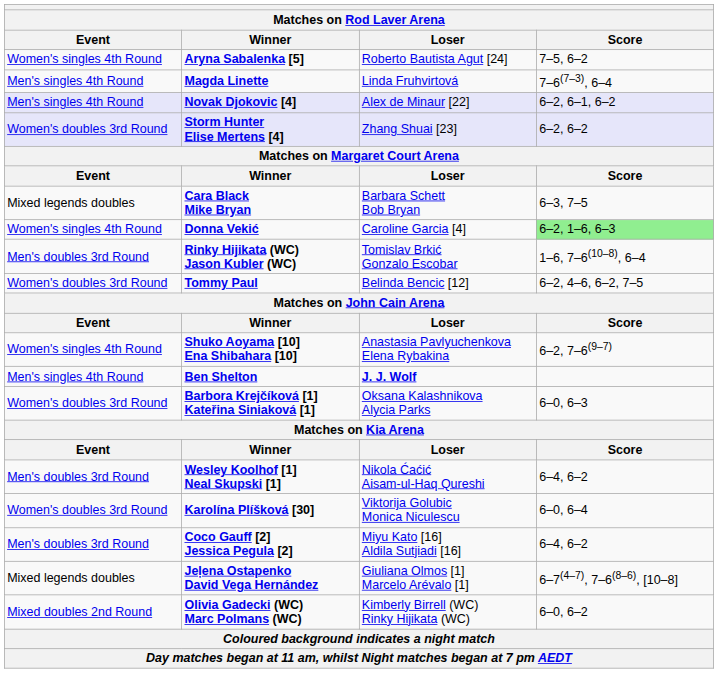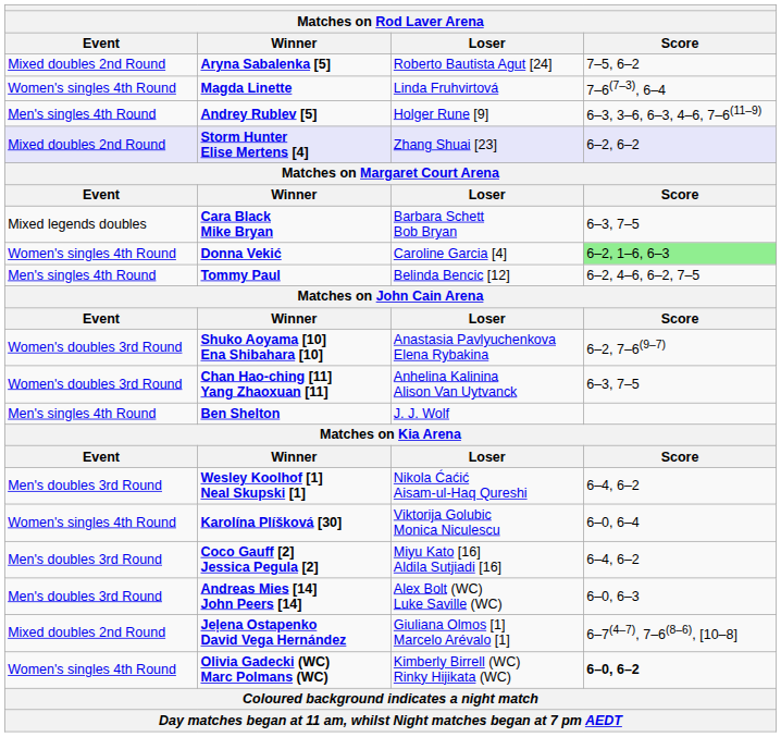Aryna Sabalenka [5] | Event: Women's singles 4th Round -> Mixed doubles 2nd Round
Magda Linette | Event: Men's singles 4th Round -> Women's singles 4th Round
+ row: Men's singles 4th Round | Andrey Rublev [5] | Holger Rune [9] | 6–3, 3–6, 6–3, 4–6, 7–6(11–9)
- row: Men's singles 4th Round | Novak Djokovic [4] | Alex de Minaur [22] | 6–2, 6–1, 6–2
Storm Hunter Elise Mertens [4] | Event: Women's doubles 3rd Round -> Mixed doubles 2nd Round
- row: Men's doubles 3rd Round | Rinky Hijikata (WC) Jason Kubler (WC) | Tomislav Brkić Gonzalo Escobar | 1–6, 7–6(10–8), 6–4
Tommy Paul | Event: Women's doubles 3rd Round -> Men's singles 4th Round
Shuko Aoyama [10] Ena Shibahara [10] | Event: Women's singles 4th Round -> Women's doubles 3rd Round
+ row: Women's doubles 3rd Round | Chan Hao-ching [11] Yang Zhaoxuan [11] | Anhelina Kalinina Alison Van Uytvanck | 6–3, 7–5
Ben Shelton | Loser: bold -> normal
- row: Women's doubles 3rd Round | Barbora Krejčíková [1] Kateřina Siniaková [1] | Oksana Kalashnikova Alycia Parks | 6–0, 6–3
Karolína Plíšková [30] | Event: Women's doubles 3rd Round -> Women's singles 4th Round
+ row: Men's doubles 3rd Round | Andreas Mies [14] John Peers [14] | Alex Bolt (WC) Luke Saville (WC) | 6–0, 6–3
Jeļena Ostapenko David Vega Hernández | Event: Mixed legends doubles -> Mixed doubles 2nd Round
Olivia Gadecki (WC) Marc Polmans (WC) | Event: Mixed doubles 2nd Round -> Women's singles 4th Round
Olivia Gadecki (WC) Marc Polmans (WC) | Score: normal -> bold
